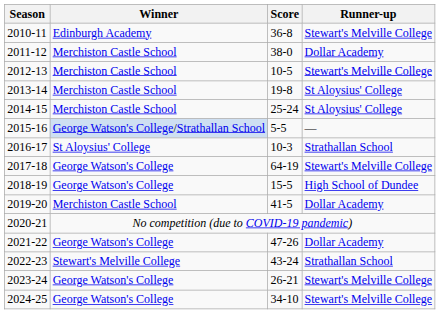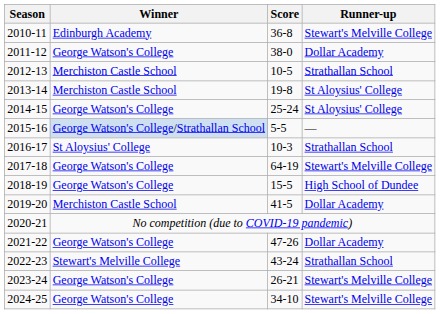2011-12 | Winner: Merchiston Castle School -> George Watson's College
2012-13 | Runner-up: Stewart's Melville College -> Strathallan School
2014-15 | Winner: Merchiston Castle School -> George Watson's College
